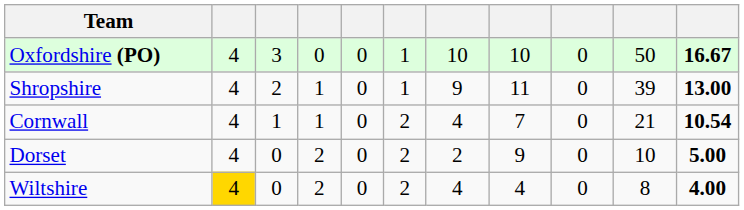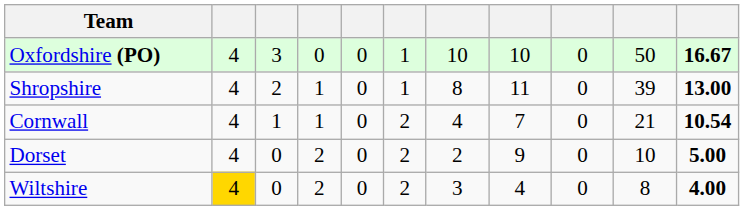Shropshire | column 7: 9 -> 8
Wiltshire | column 7: 4 -> 3
